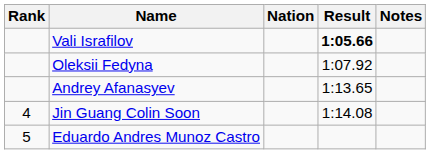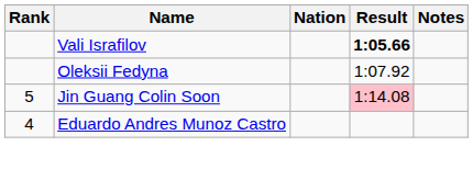- row: Andrey Afanasyev | 1:13.65
Jin Guang Colin Soon | Rank: 4 -> 5
Jin Guang Colin Soon | Result: no background -> pink background
Eduardo Andres Munoz Castro | Rank: 5 -> 4
